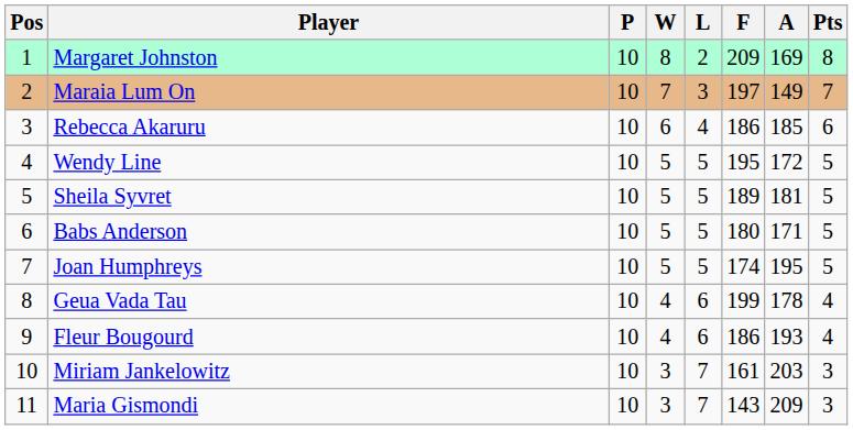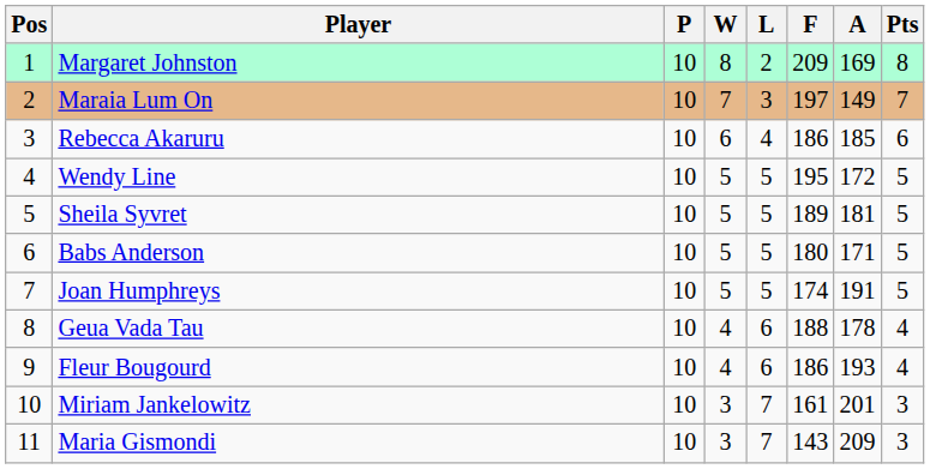Joan Humphreys | A: 195 -> 191
Geua Vada Tau | F: 199 -> 188
Miriam Jankelowitz | A: 203 -> 201
